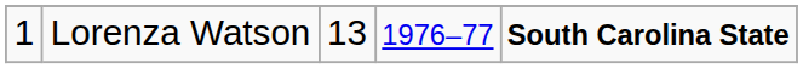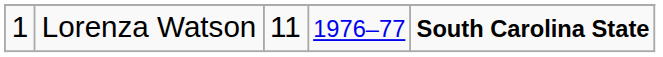Lorenza Watson | column 3: 13 -> 11
